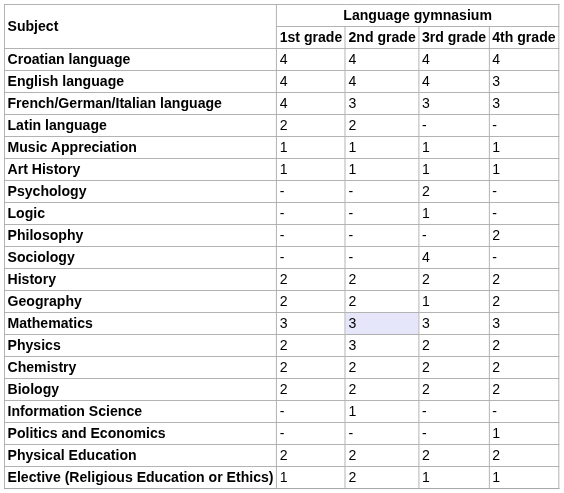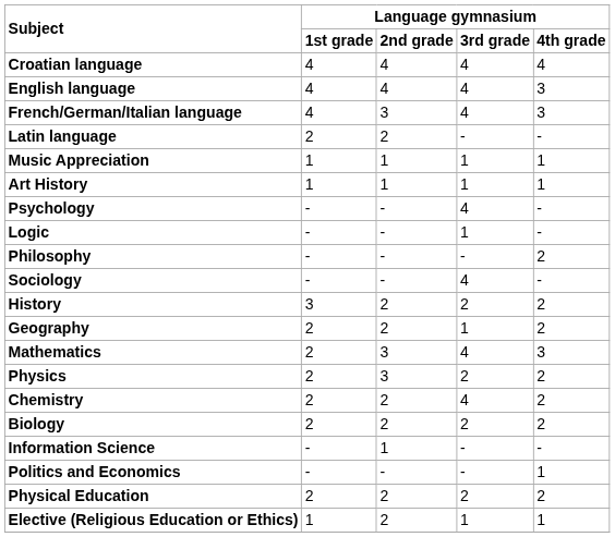French/German/Italian language | Language gymnasium / 3rd grade: 3 -> 4
Psychology | Language gymnasium / 3rd grade: 2 -> 4
History | Language gymnasium / 1st grade: 2 -> 3
Mathematics | Language gymnasium / 1st grade: 3 -> 2
Mathematics | Language gymnasium / 2nd grade: lavender background -> no background
Mathematics | Language gymnasium / 3rd grade: 3 -> 4
Chemistry | Language gymnasium / 3rd grade: 2 -> 4
